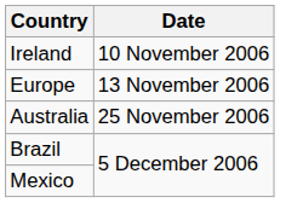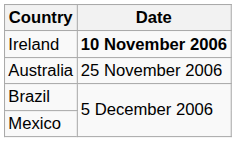Ireland | Date: normal -> bold
- row: Europe | 13 November 2006
